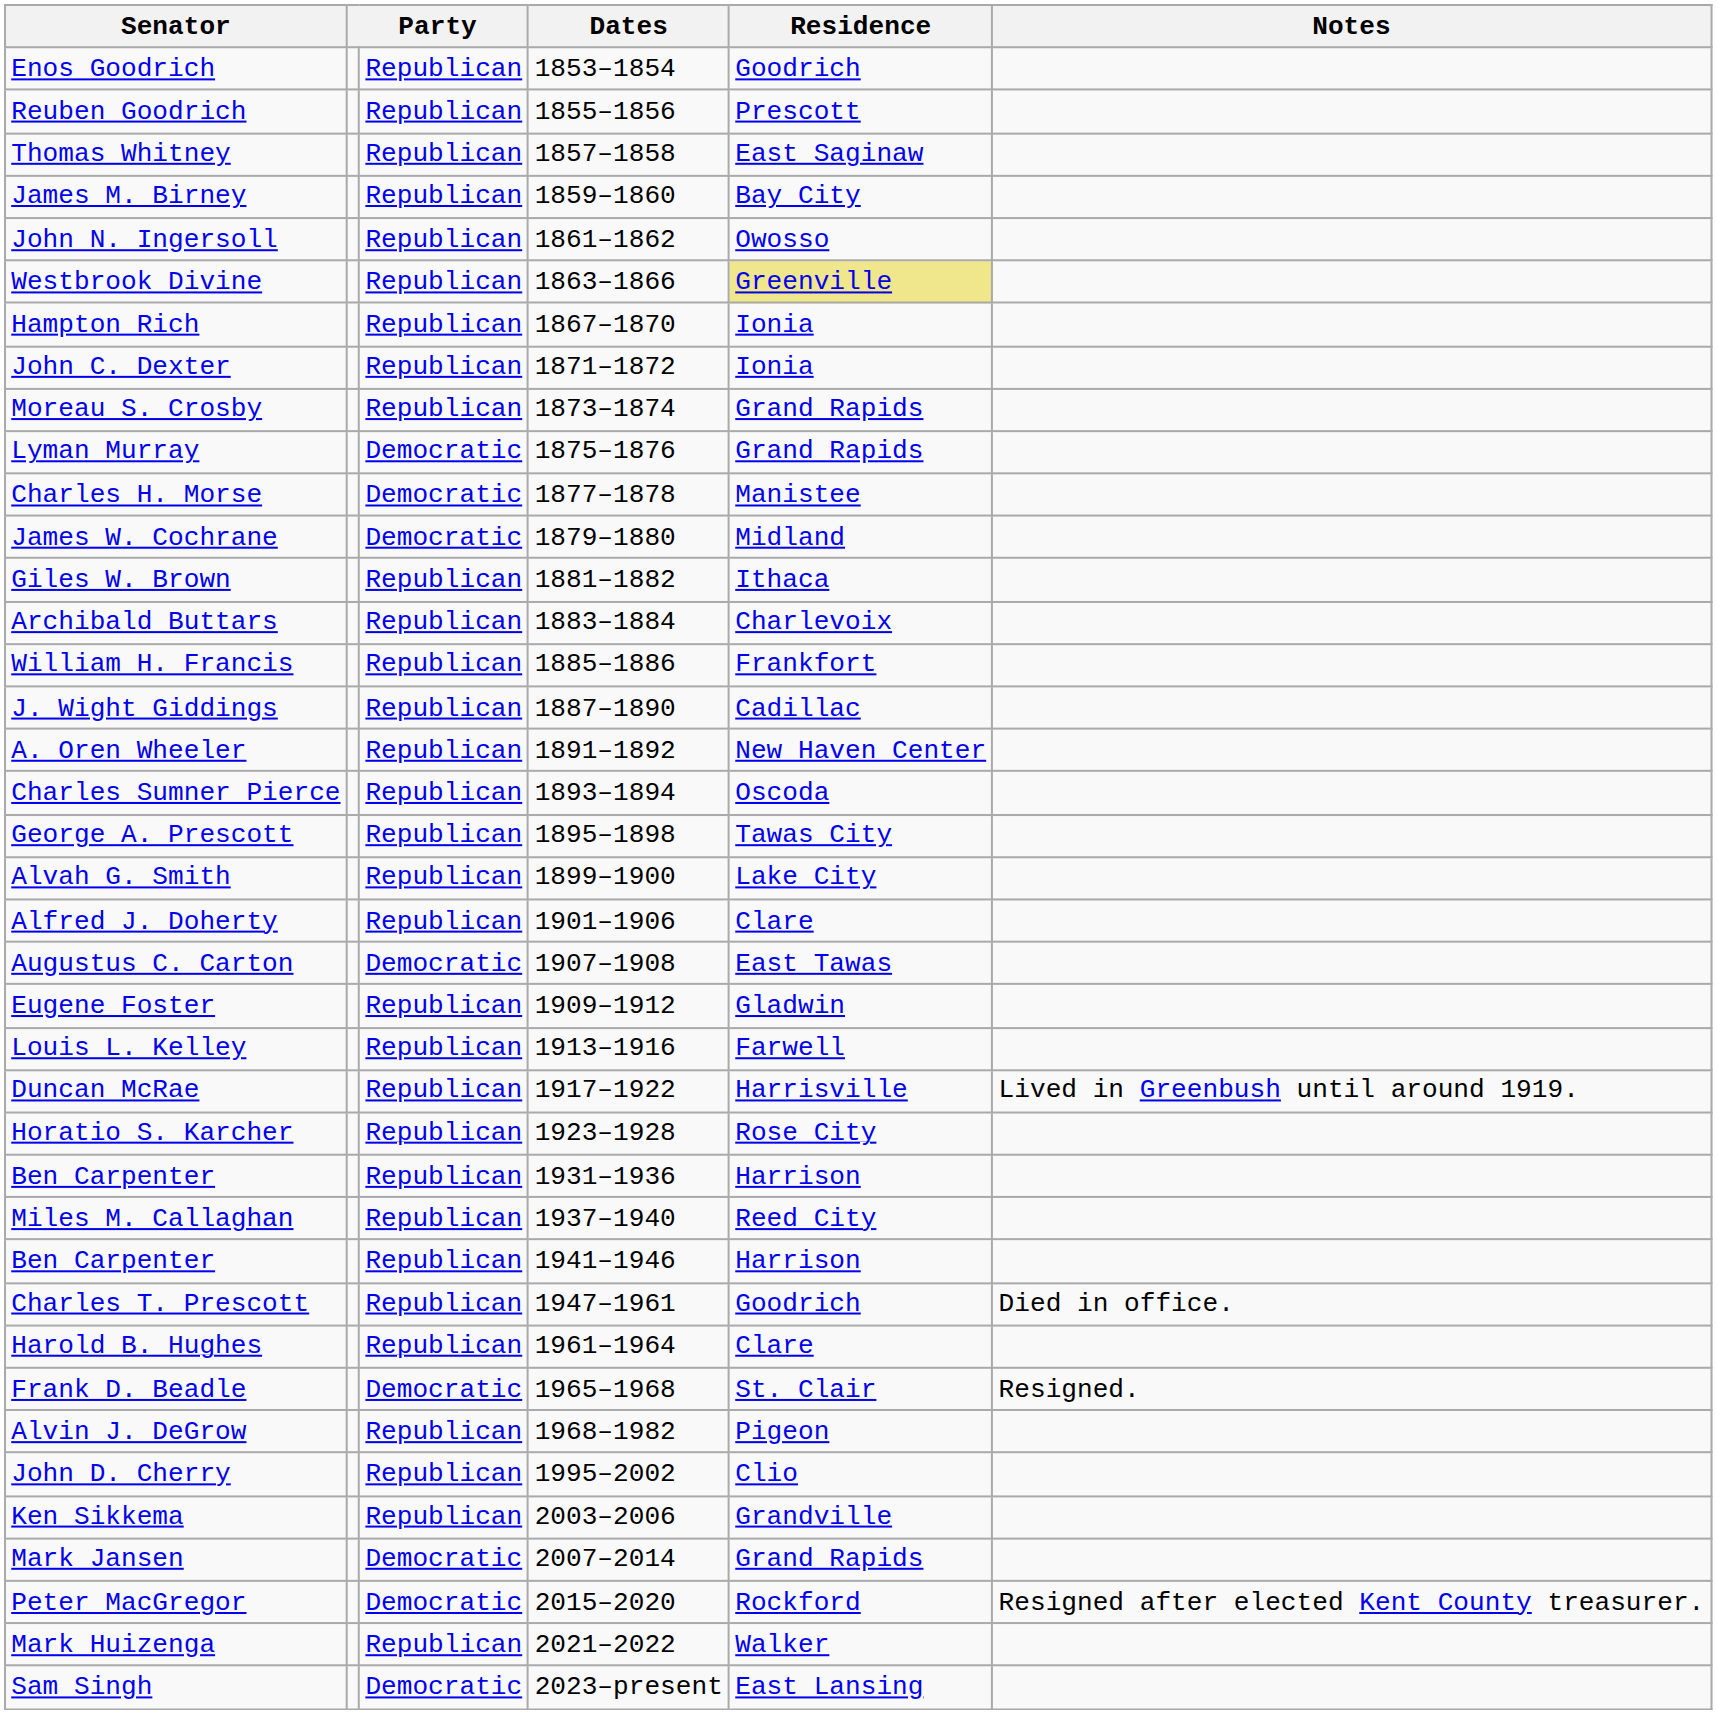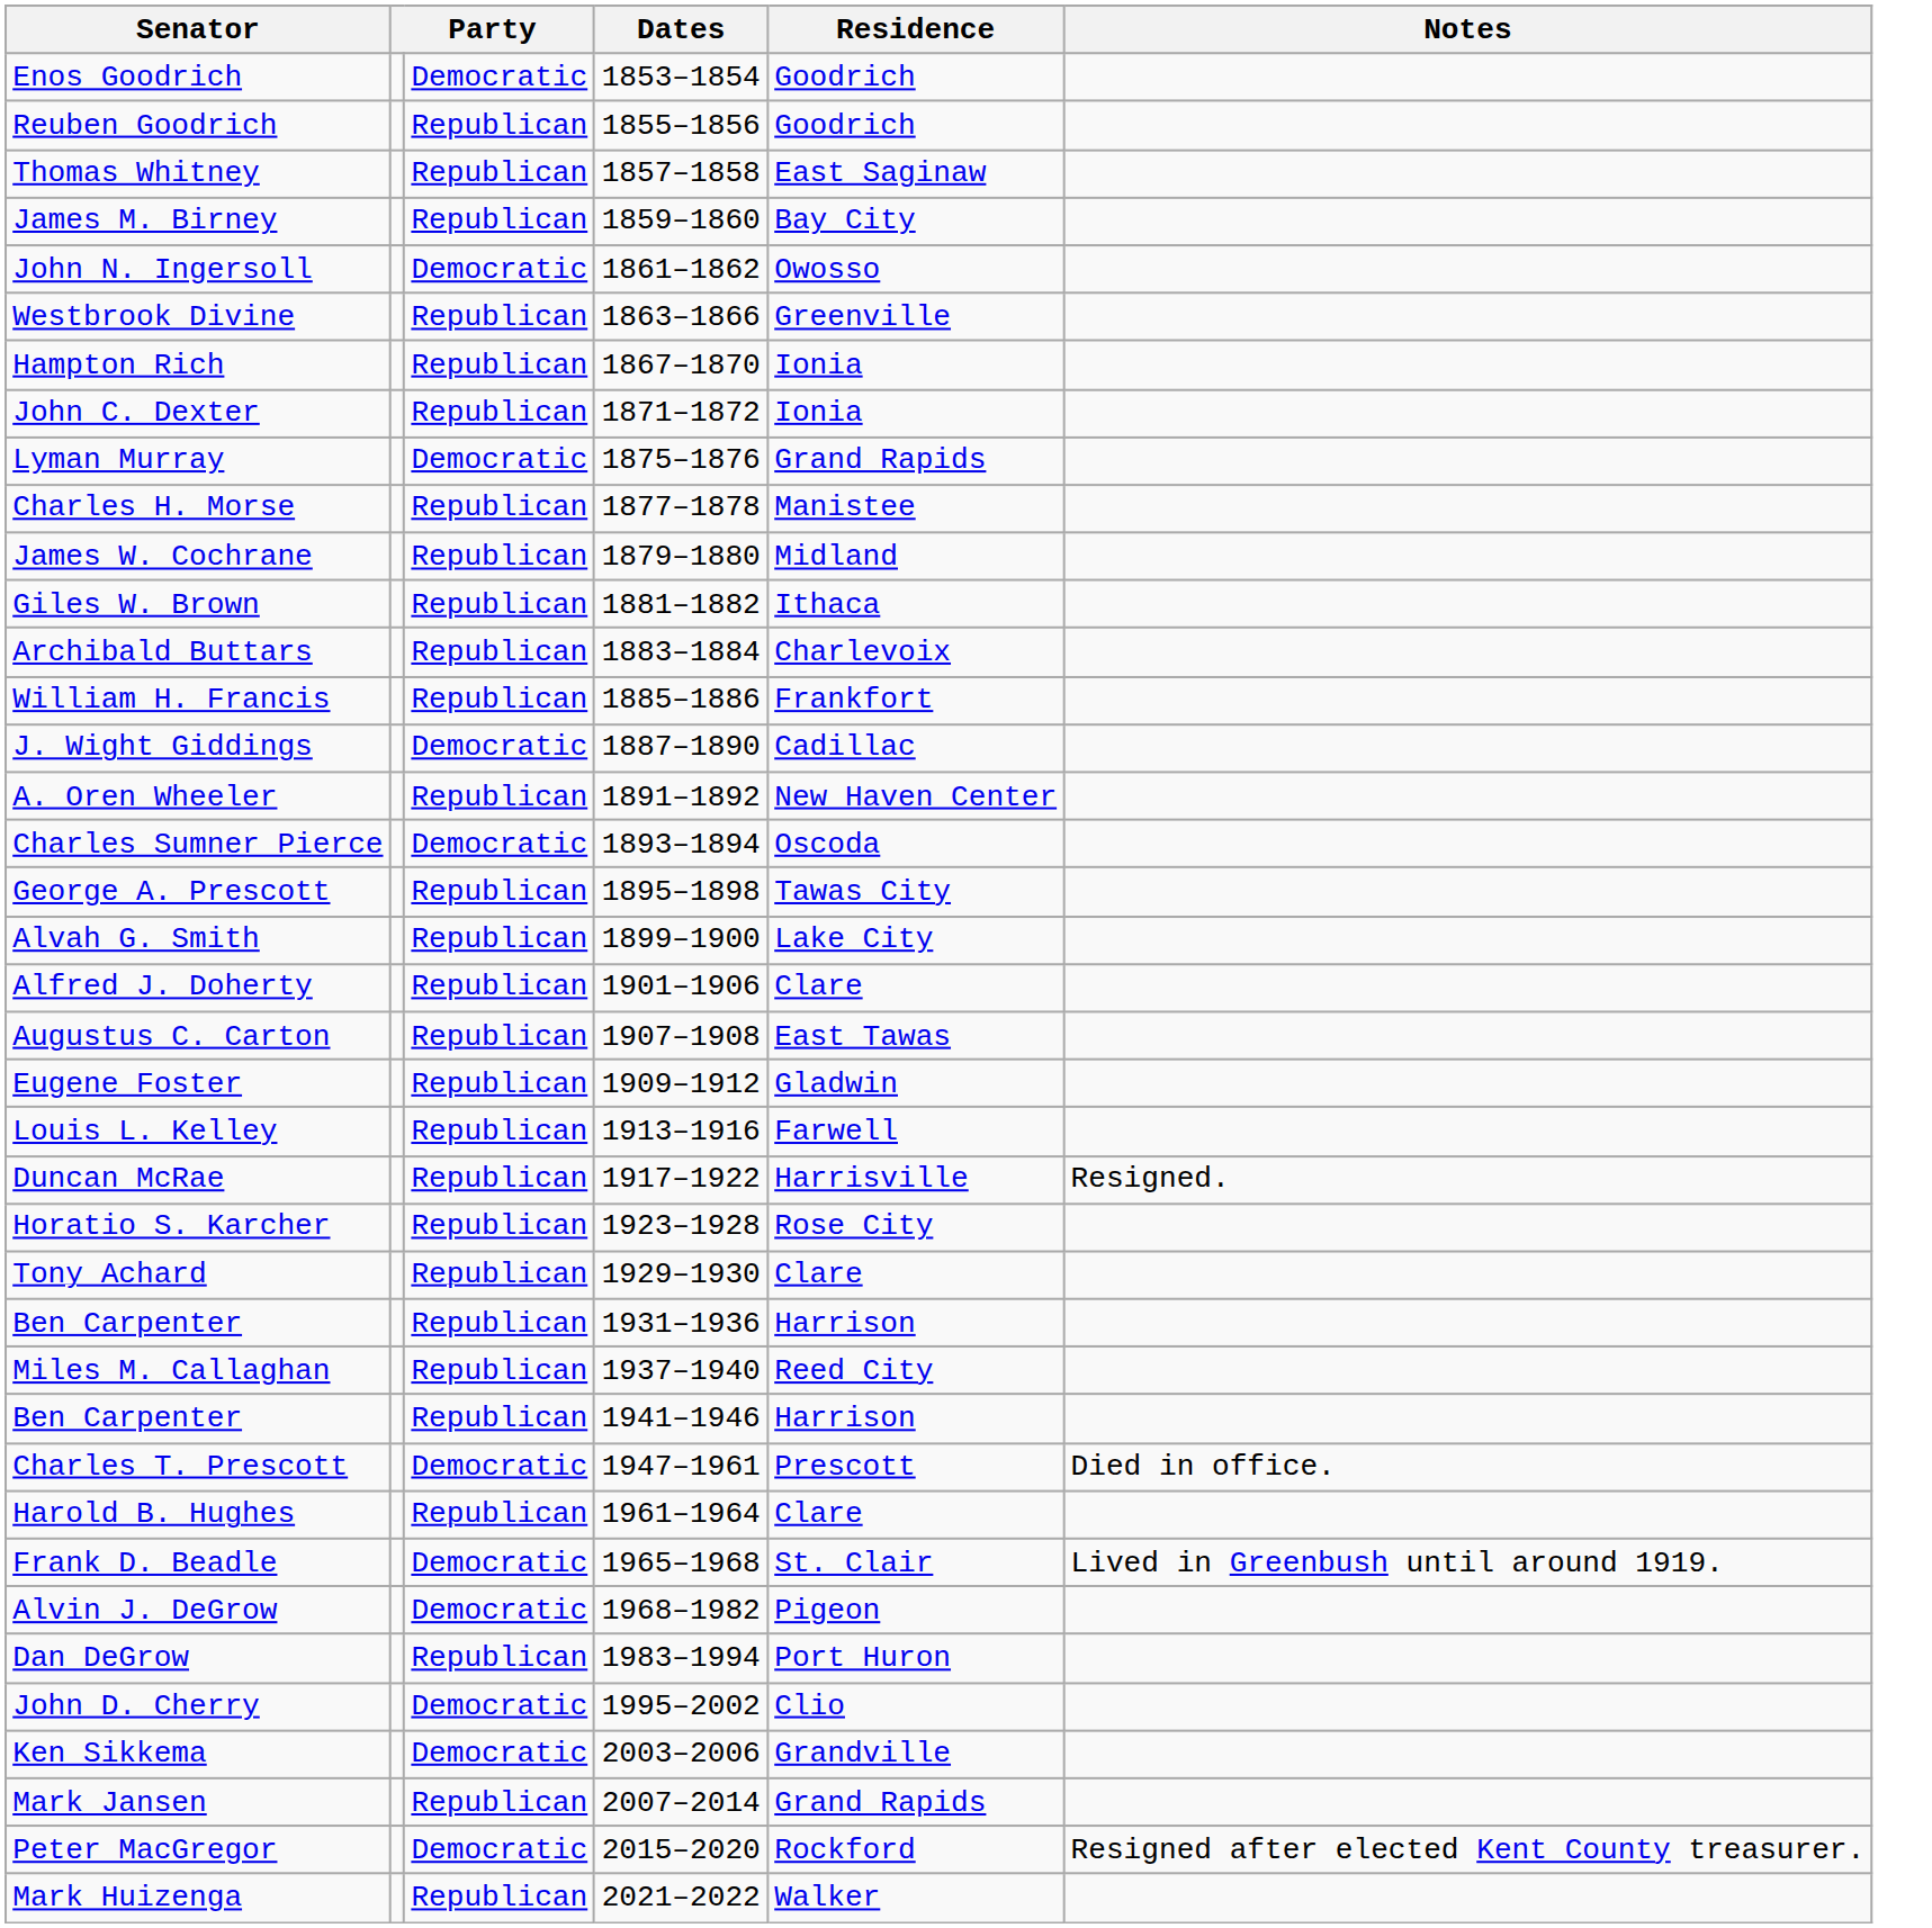Enos Goodrich | column 3: Republican -> Democratic
Reuben Goodrich | Residence: Prescott -> Goodrich
John N. Ingersoll | column 3: Republican -> Democratic
Westbrook Divine | Residence: khaki background -> no background
- row: Moreau S. Crosby | Republican | 1873–1874 | Grand Rapids
Charles H. Morse | column 3: Democratic -> Republican
James W. Cochrane | column 3: Democratic -> Republican
J. Wight Giddings | column 3: Republican -> Democratic
Charles Sumner Pierce | column 3: Republican -> Democratic
Augustus C. Carton | column 3: Democratic -> Republican
Duncan McRae | Notes: Lived in Greenbush until around 1919. -> Resigned.
+ row: Tony Achard | Republican | 1929–1930 | Clare
Charles T. Prescott | column 3: Republican -> Democratic
Charles T. Prescott | Residence: Goodrich -> Prescott
Frank D. Beadle | Notes: Resigned. -> Lived in Greenbush until around 1919.
Alvin J. DeGrow | column 3: Republican -> Democratic
+ row: Dan DeGrow | Republican | 1983–1994 | Port Huron
John D. Cherry | column 3: Republican -> Democratic
Ken Sikkema | column 3: Republican -> Democratic
Mark Jansen | column 3: Democratic -> Republican
- row: Sam Singh | Democratic | 2023–present | East Lansing
